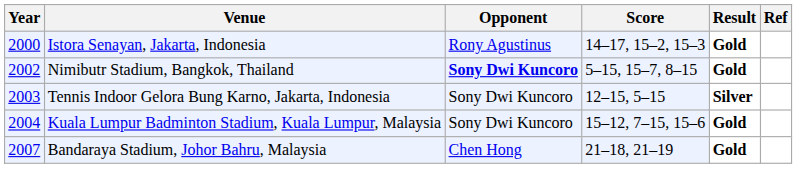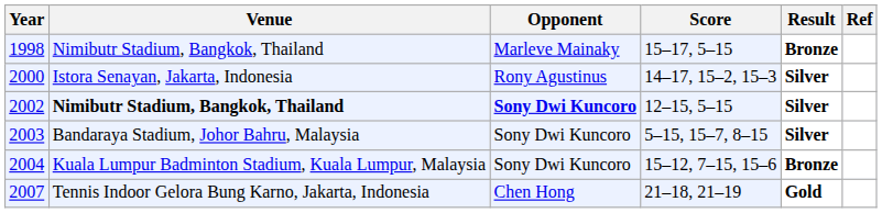+ row: 1998 | Nimibutr Stadium, Bangkok, Thailand | Marleve Mainaky | 15–17, 5–15 | Bronze
2000 | Result: Gold -> Silver
2002 | Venue: normal -> bold
2002 | Score: 5–15, 15–7, 8–15 -> 12–15, 5–15
2002 | Result: Gold -> Silver
2003 | Venue: Tennis Indoor Gelora Bung Karno, Jakarta, Indonesia -> Bandaraya Stadium, Johor Bahru, Malaysia
2003 | Score: 12–15, 5–15 -> 5–15, 15–7, 8–15
2004 | Result: Gold -> Bronze
2007 | Venue: Bandaraya Stadium, Johor Bahru, Malaysia -> Tennis Indoor Gelora Bung Karno, Jakarta, Indonesia
